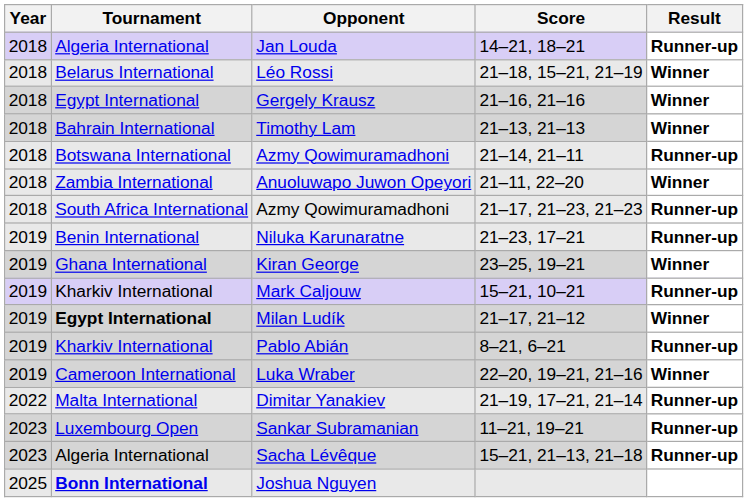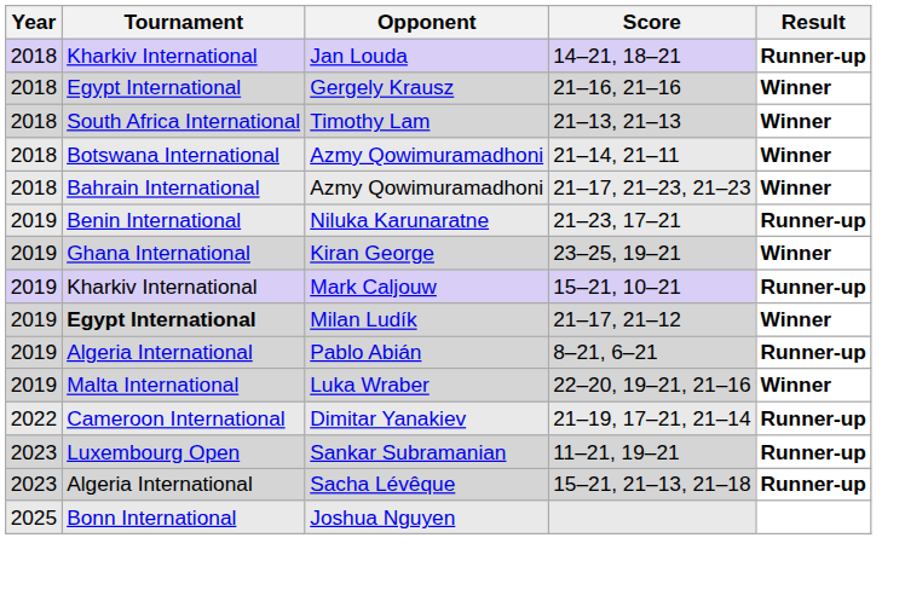Jan Louda | Tournament: Algeria International -> Kharkiv International
- row: 2018 | Belarus International | Léo Rossi | 21–18, 15–21, 21–19 | Winner
Timothy Lam | Tournament: Bahrain International -> South Africa International
Azmy Qowimuramadhoni / 21–14, 21–11 | Result: Runner-up -> Winner
- row: 2018 | Zambia International | Anuoluwapo Juwon Opeyori | 21–11, 22–20 | Winner
Azmy Qowimuramadhoni / 21–17, 21–23, 21–23 | Tournament: South Africa International -> Bahrain International
Azmy Qowimuramadhoni / 21–17, 21–23, 21–23 | Result: Runner-up -> Winner
Pablo Abián | Tournament: Kharkiv International -> Algeria International
Luka Wraber | Tournament: Cameroon International -> Malta International
Dimitar Yanakiev | Tournament: Malta International -> Cameroon International
Joshua Nguyen | Tournament: bold -> normal
